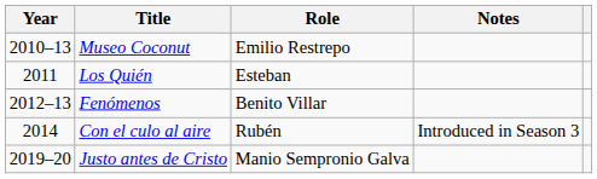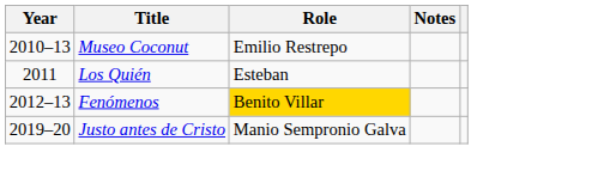Fenómenos | Role: no background -> gold background
- row: 2014 | Con el culo al aire | Rubén | Introduced in Season 3
